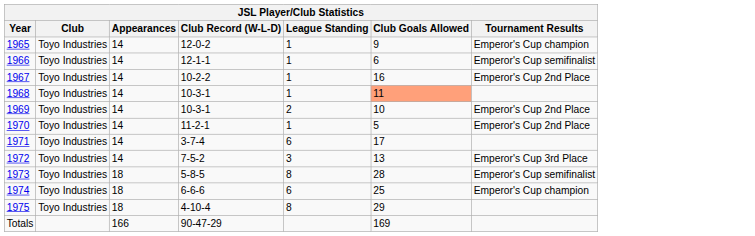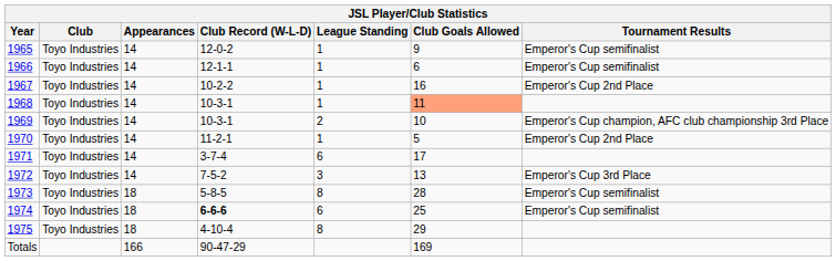1965 | Tournament Results: Emperor's Cup champion -> Emperor's Cup semifinalist
1969 | Tournament Results: Emperor's Cup 2nd Place -> Emperor's Cup champion, AFC club championship 3rd Place
1974 | Club Record (W-L-D): normal -> bold
1974 | Tournament Results: Emperor's Cup champion -> Emperor's Cup semifinalist
